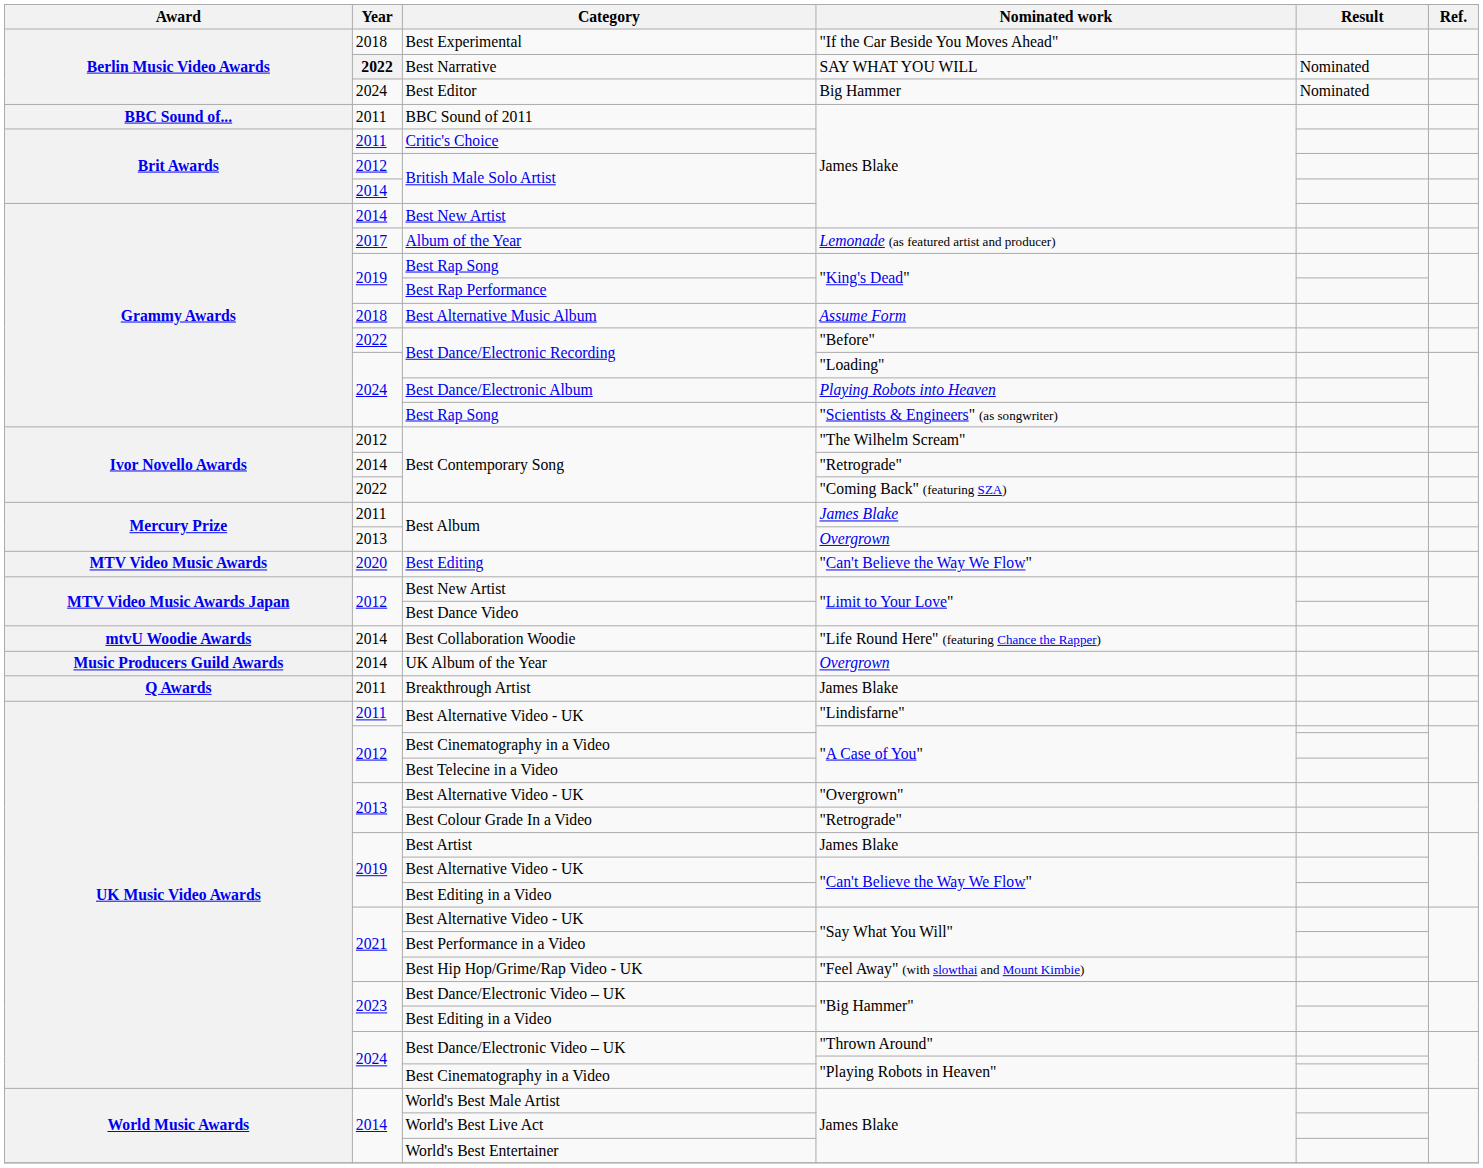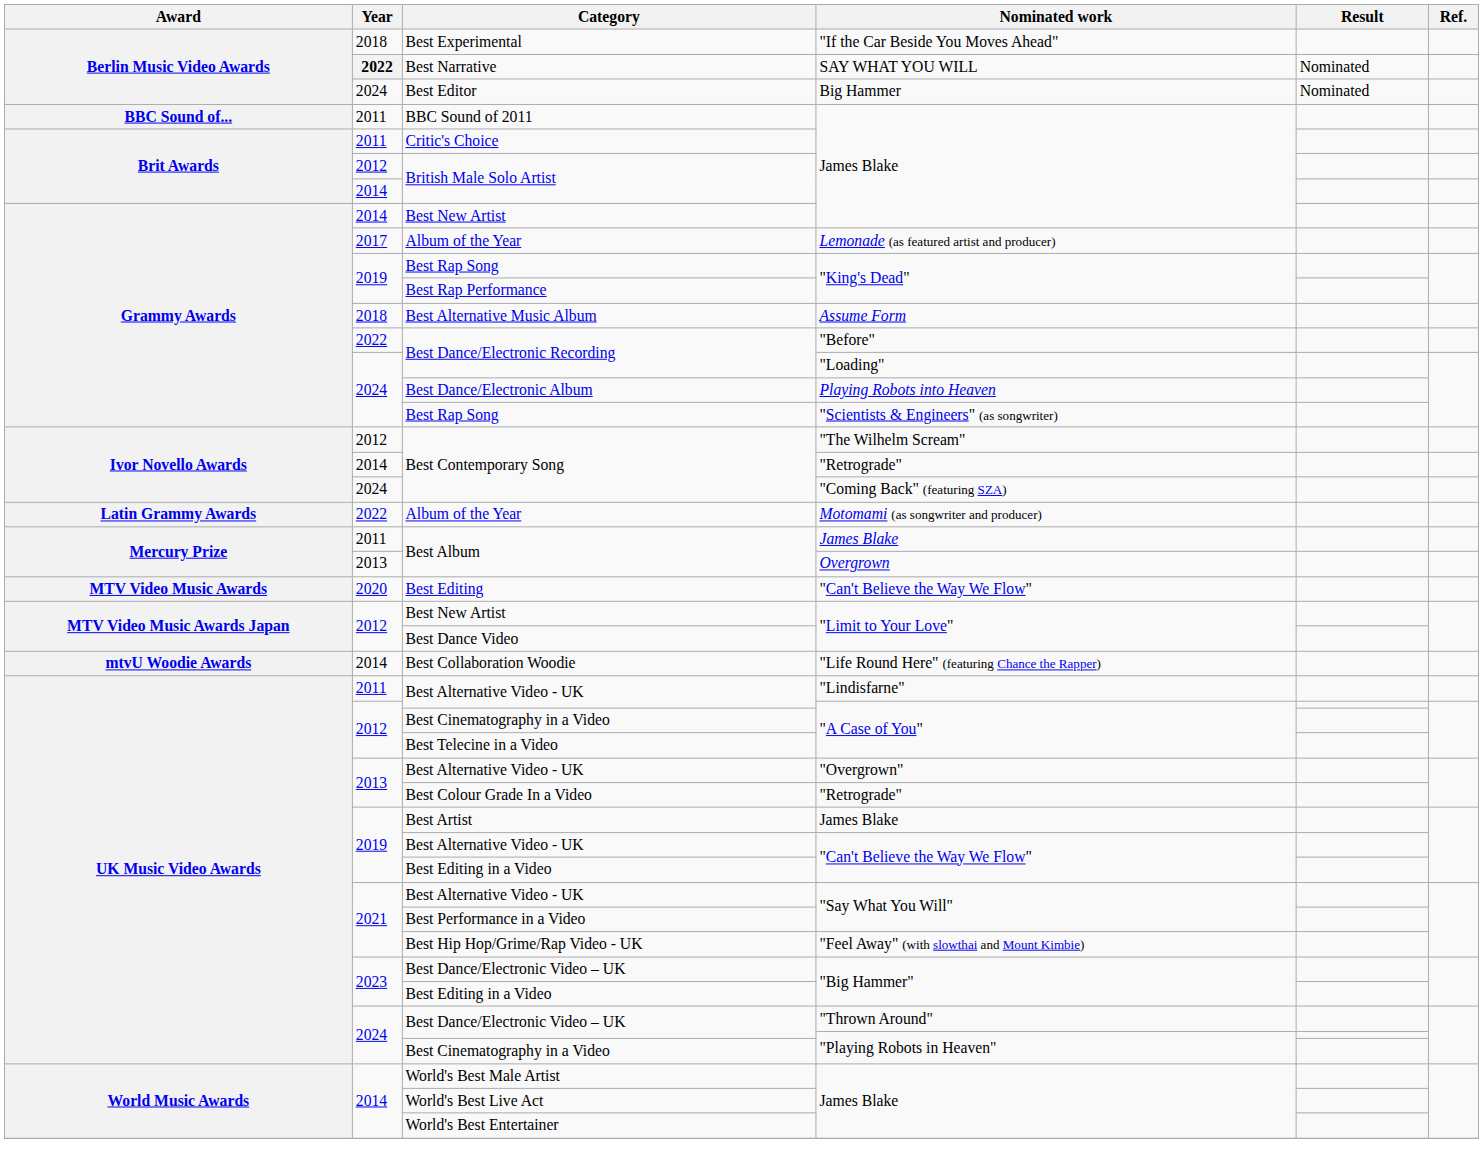Best Contemporary Song / "Coming Back" (featuring SZA) | Year: 2022 -> 2024
+ row: Latin Grammy Awards | 2022 | Album of the Year | Motomami (as songwriter and producer)
- row: Music Producers Guild Awards | 2014 | UK Album of the Year | Overgrown
- row: Q Awards | 2011 | Breakthrough Artist | James Blake
